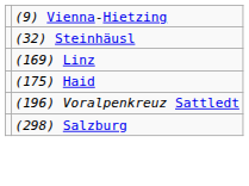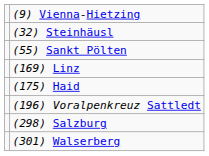+ row: (55) Sankt Pölten
+ row: (301) Walserberg
